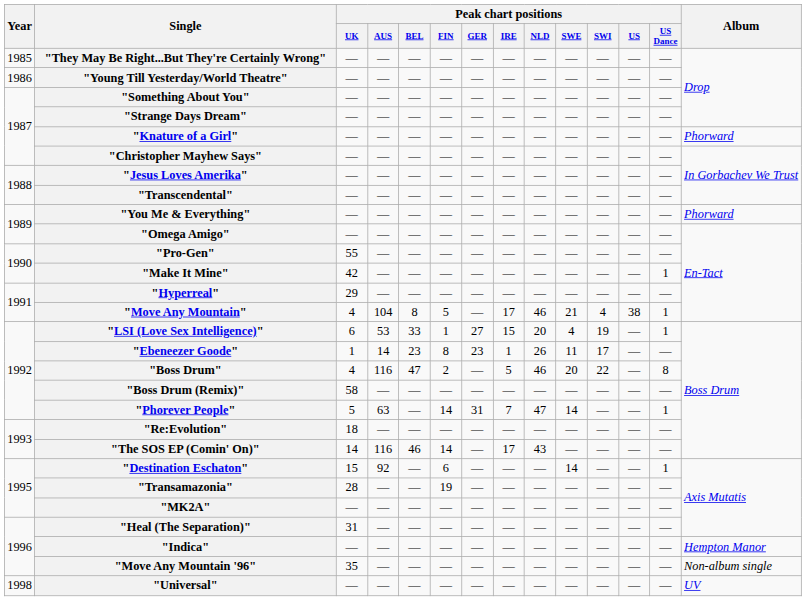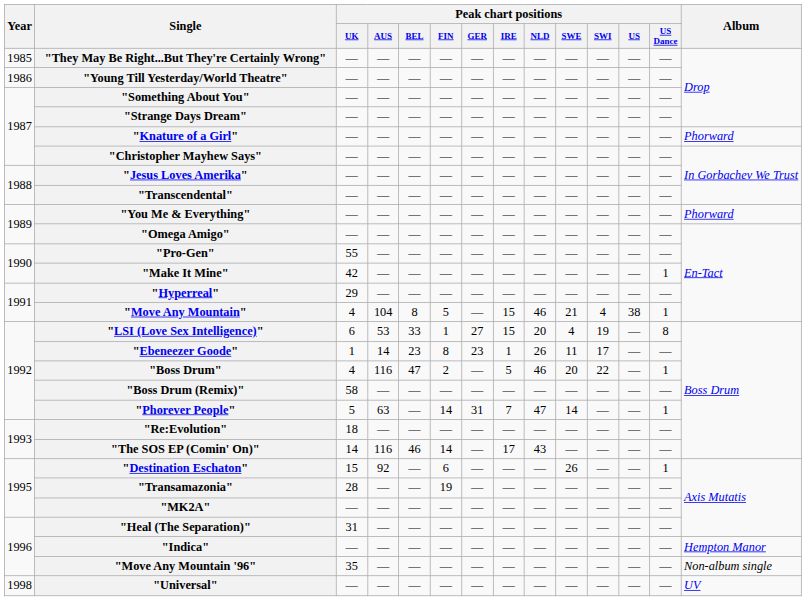"Move Any Mountain" | Peak chart positions / IRE: 17 -> 15
"LSI (Love Sex Intelligence)" | Peak chart positions / US Dance: 1 -> 8
"Boss Drum" | Peak chart positions / US Dance: 8 -> 1
"Destination Eschaton" | Peak chart positions / SWE: 14 -> 26
